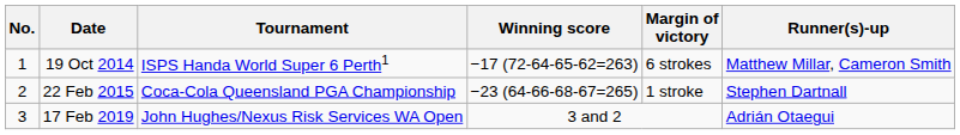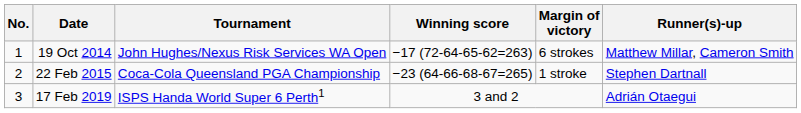19 Oct 2014 | Tournament: ISPS Handa World Super 6 Perth1 -> John Hughes/Nexus Risk Services WA Open
17 Feb 2019 | Tournament: John Hughes/Nexus Risk Services WA Open -> ISPS Handa World Super 6 Perth1
